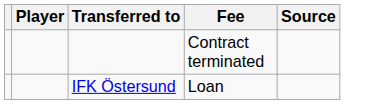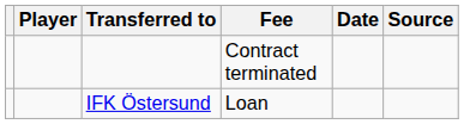+ column: Date
